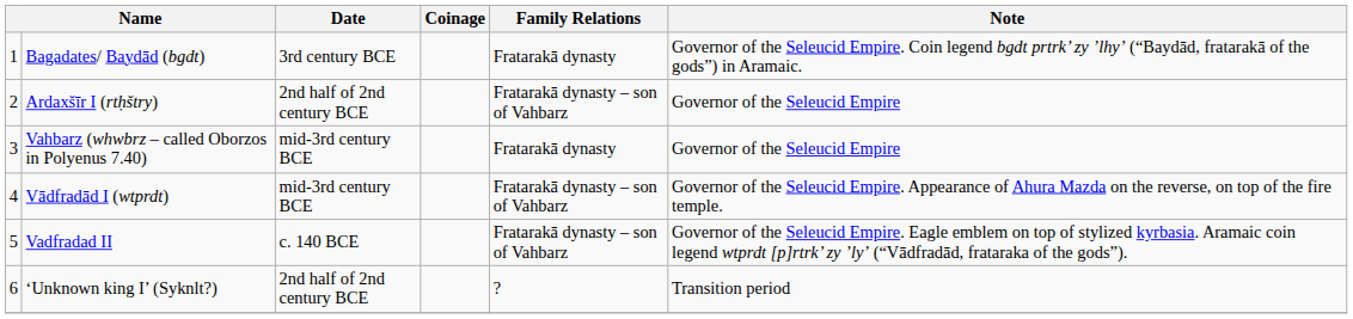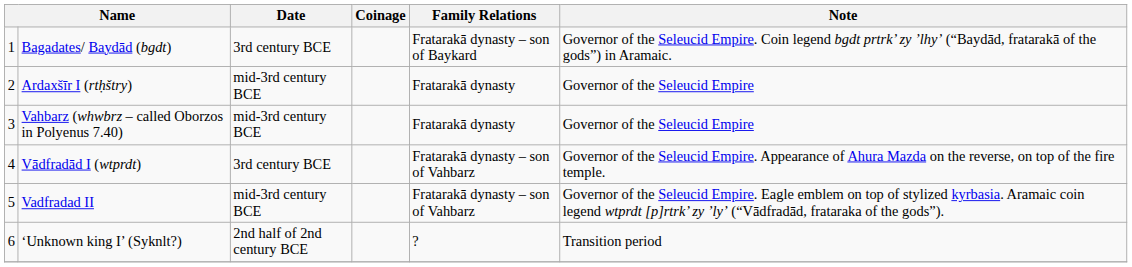Bagadates/ Baydād (bgdt) | Family Relations: Fratarakā dynasty -> Fratarakā dynasty – son of Baykard
Ardaxšīr I (rtḥštry) | Date: 2nd half of 2nd century BCE -> mid-3rd century BCE
Ardaxšīr I (rtḥštry) | Family Relations: Fratarakā dynasty – son of Vahbarz -> Fratarakā dynasty
Vādfradād I (wtprdt) | Date: mid-3rd century BCE -> 3rd century BCE
Vadfradad II | Date: c. 140 BCE -> mid-3rd century BCE
